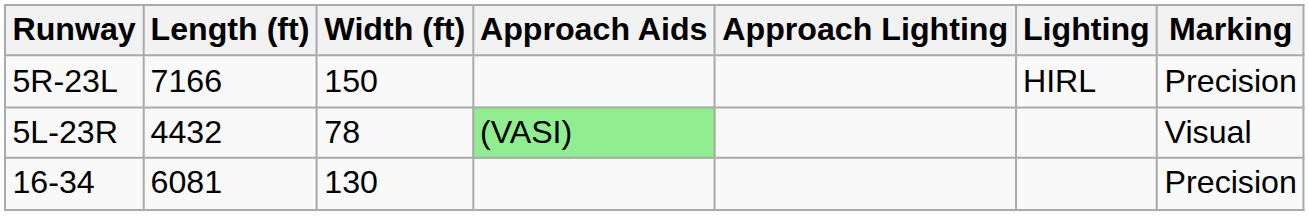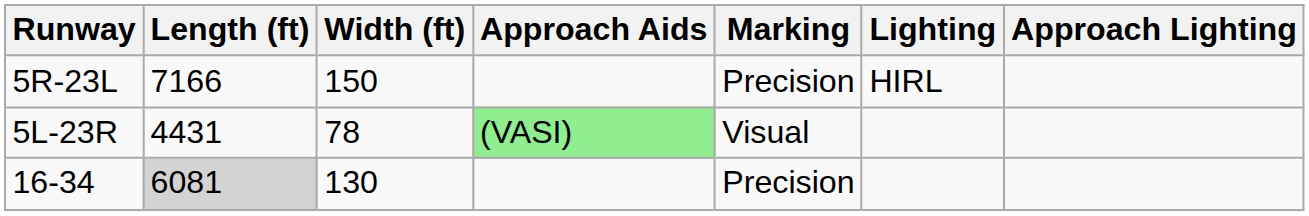columns swapped: Approach Lighting <-> Marking
5L-23R | Length (ft): 4432 -> 4431
16-34 | Length (ft): no background -> lightgrey background
